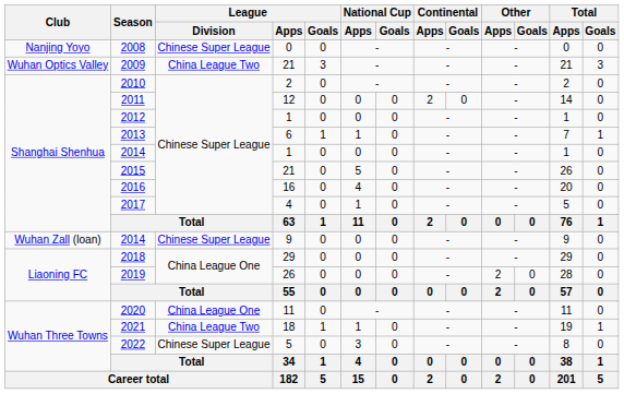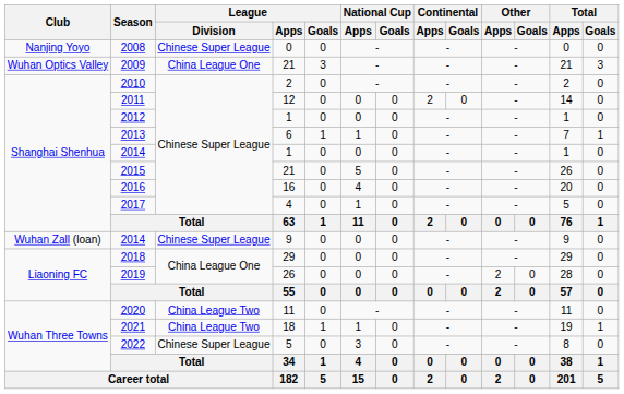2009 | League / Division: China League Two -> China League One
2020 | League / Division: China League One -> China League Two
